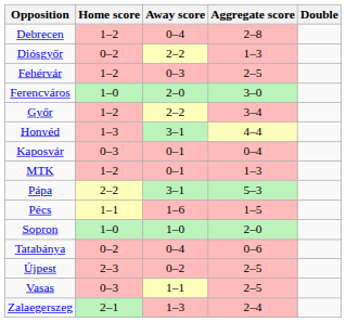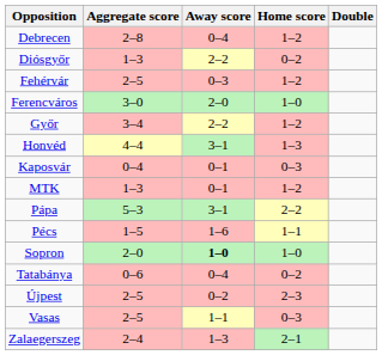columns swapped: Home score <-> Aggregate score
Sopron | Away score: normal -> bold
